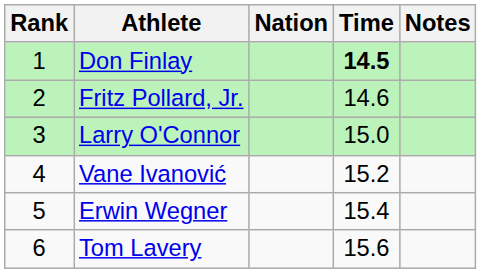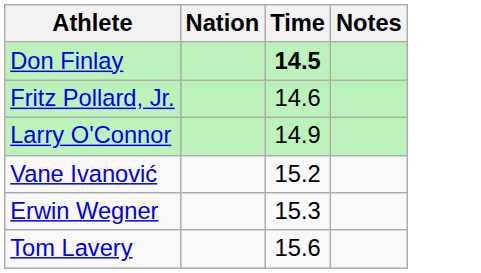- column: Rank | 1 | 2 | 3 | 4 | 5 | 6
Larry O'Connor | Time: 15.0 -> 14.9
Erwin Wegner | Time: 15.4 -> 15.3
